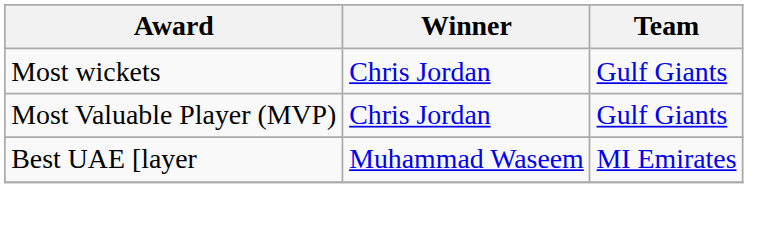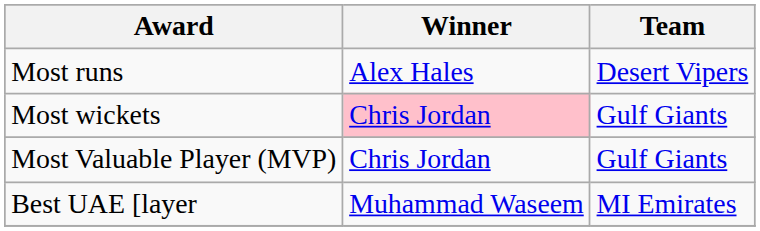+ row: Most runs | Alex Hales | Desert Vipers
Most wickets | Winner: no background -> pink background
